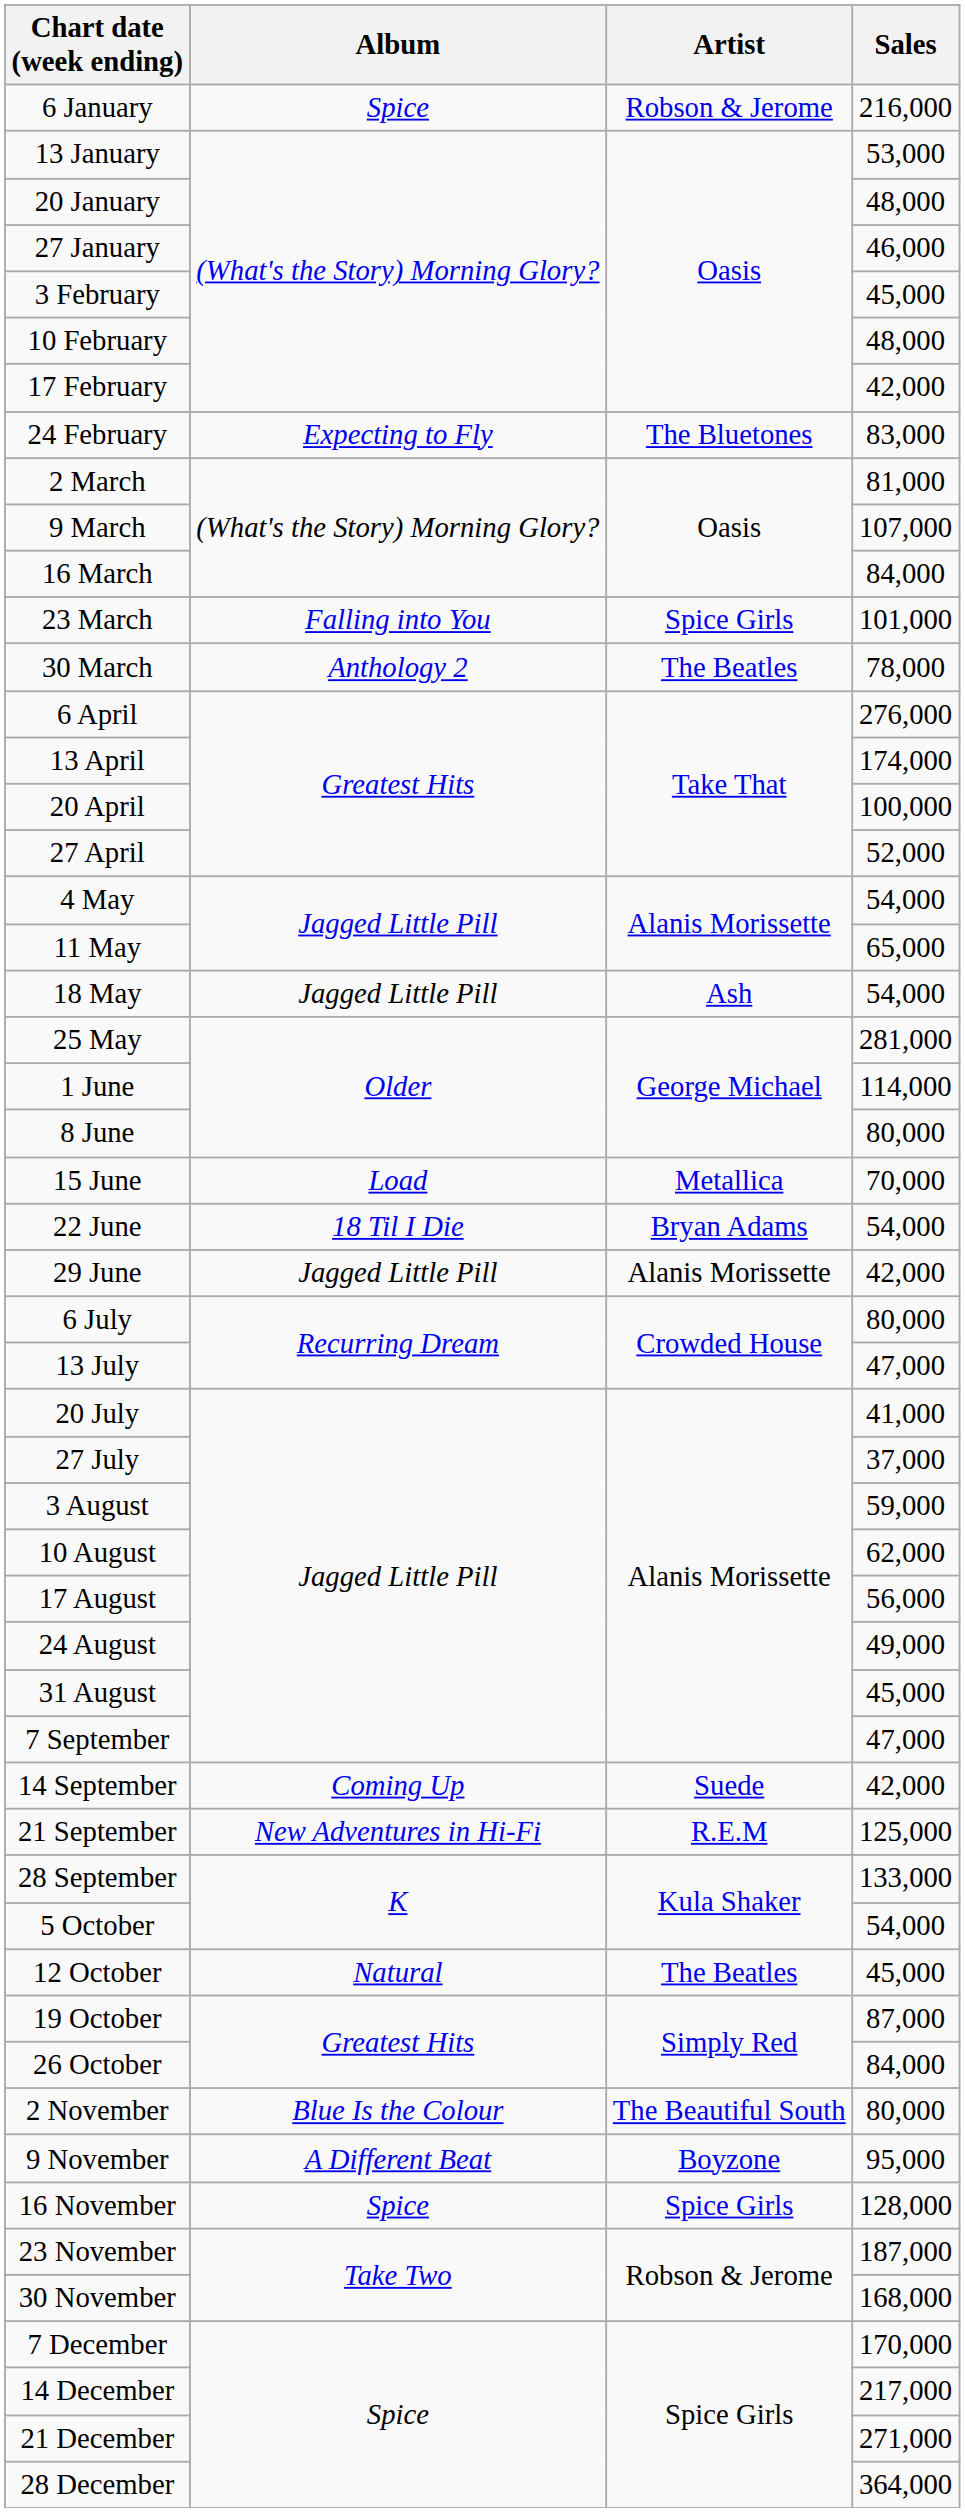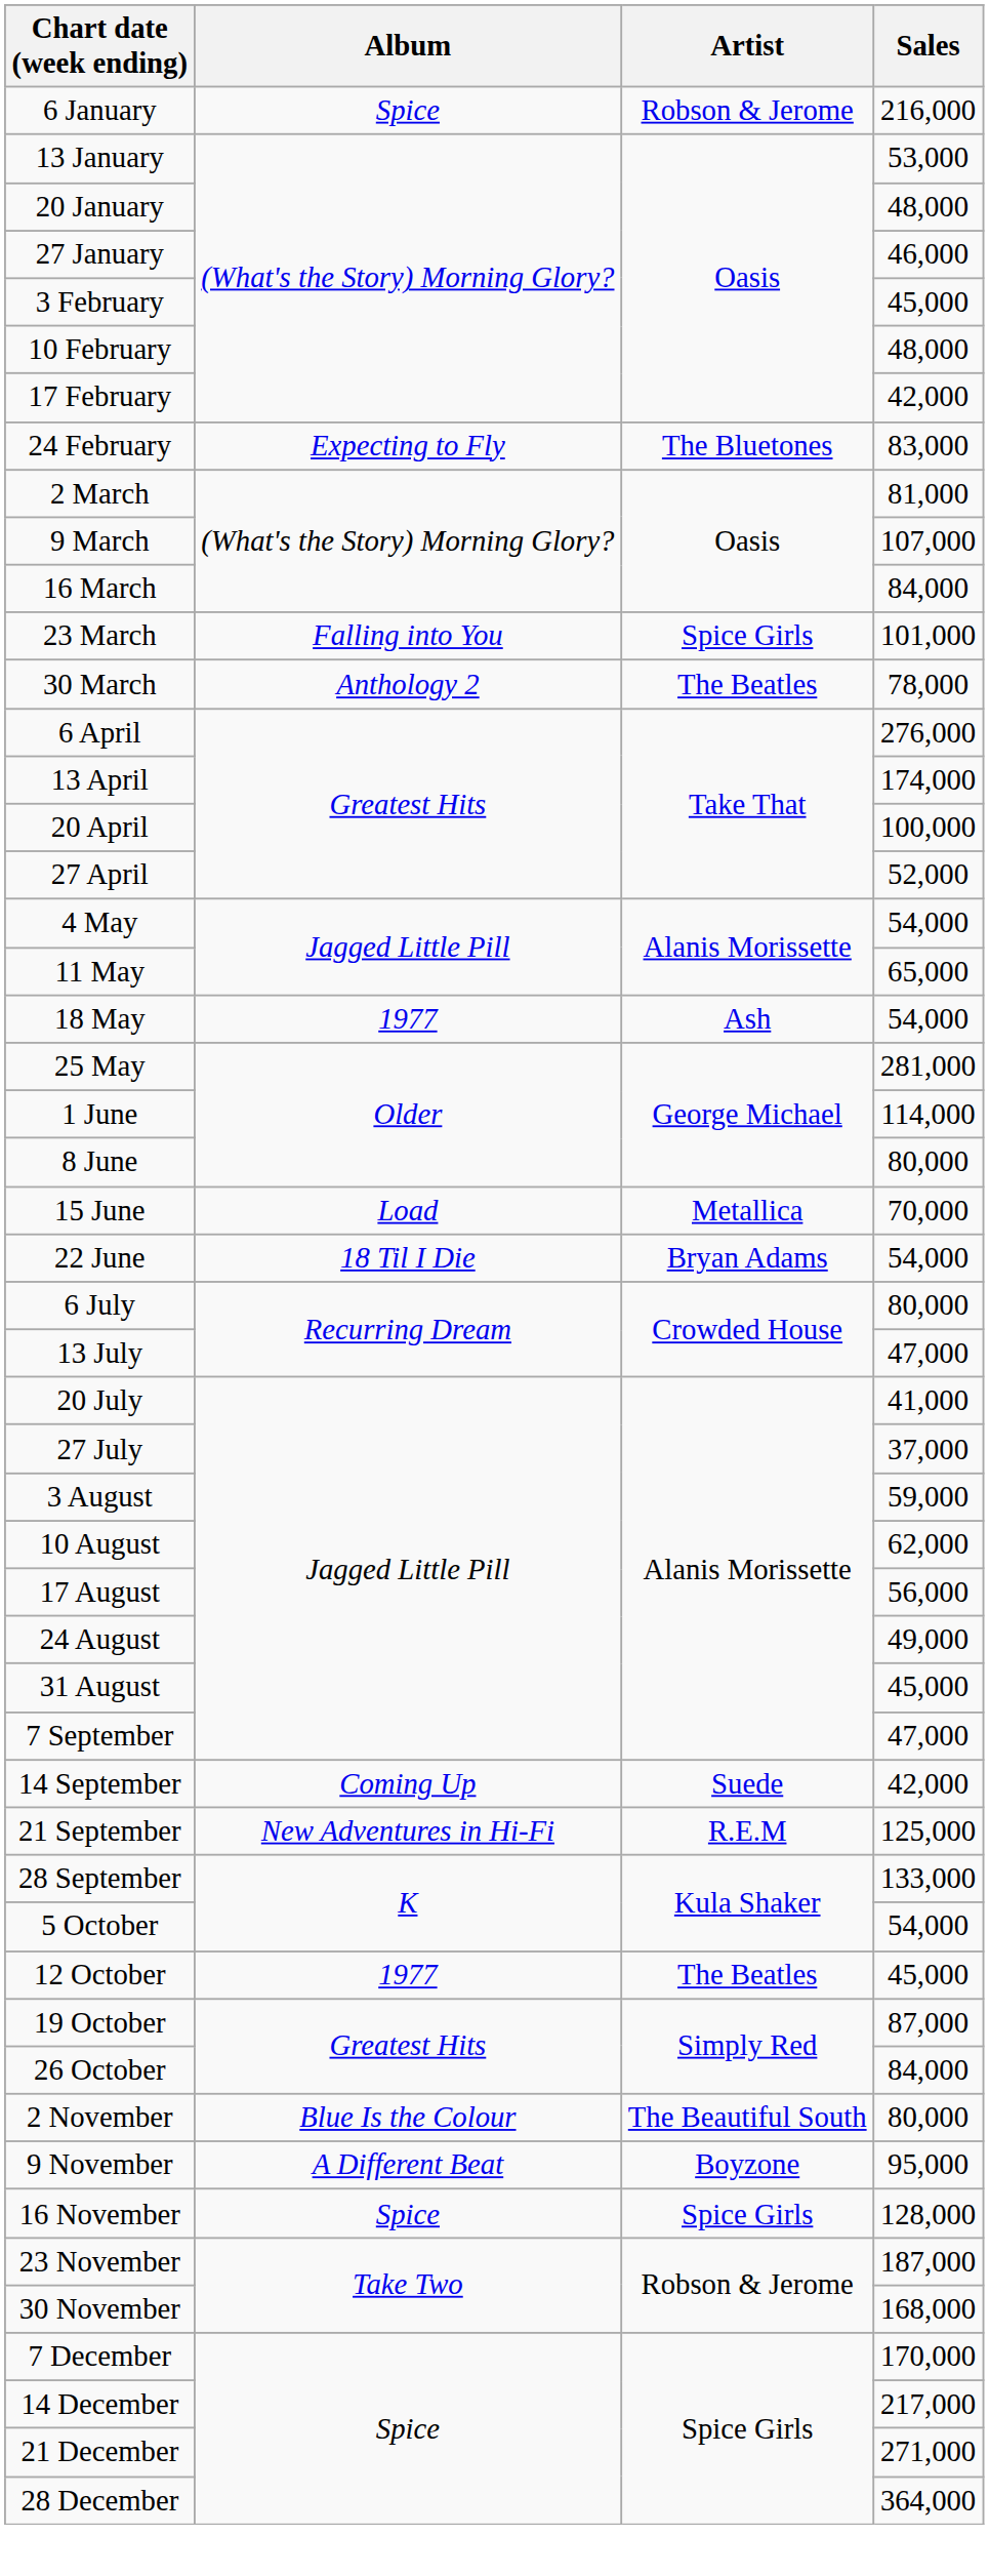18 May | Album: Jagged Little Pill -> 1977
- row: 29 June | Jagged Little Pill | Alanis Morissette | 42,000
12 October | Album: Natural -> 1977
